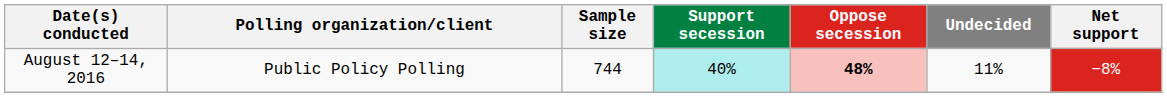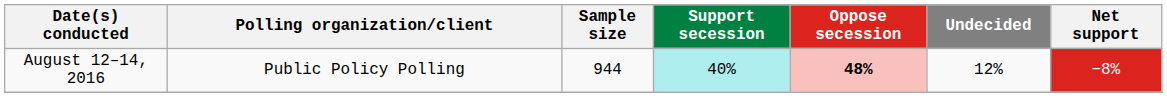August 12–14, 2016 | Sample size: 744 -> 944
August 12–14, 2016 | Undecided: 11% -> 12%
